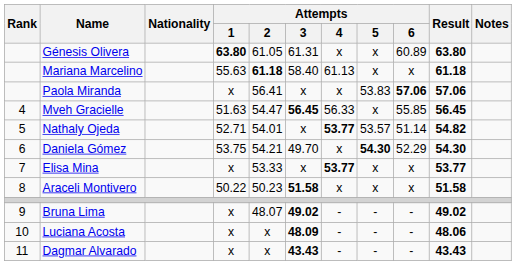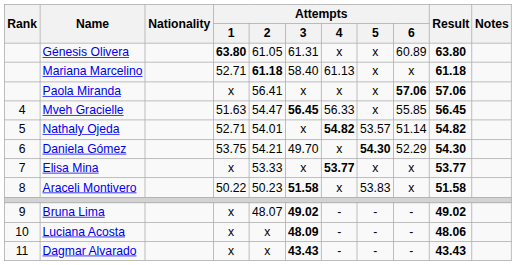Mariana Marcelino | Attempts / 1: 55.63 -> 52.71
Paola Miranda | Attempts / 5: 53.83 -> x
Nathaly Ojeda | Attempts / 4: 53.77 -> 54.82
Araceli Montivero | Attempts / 5: x -> 53.83
